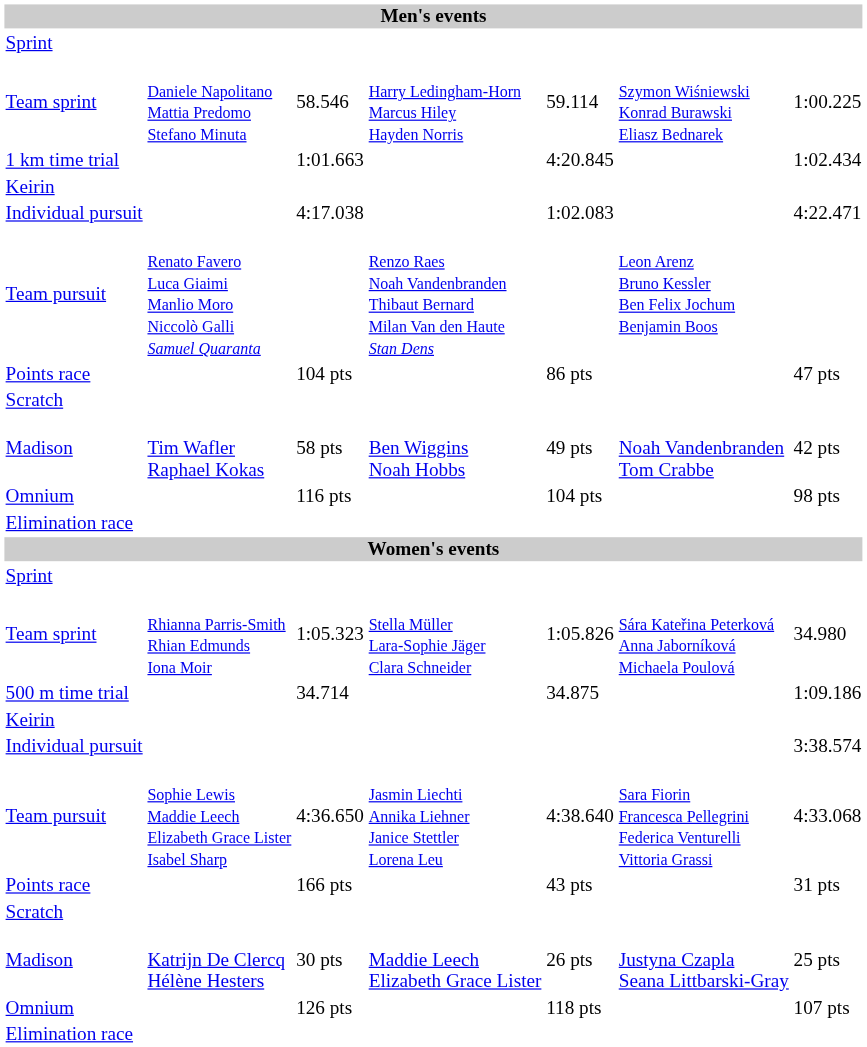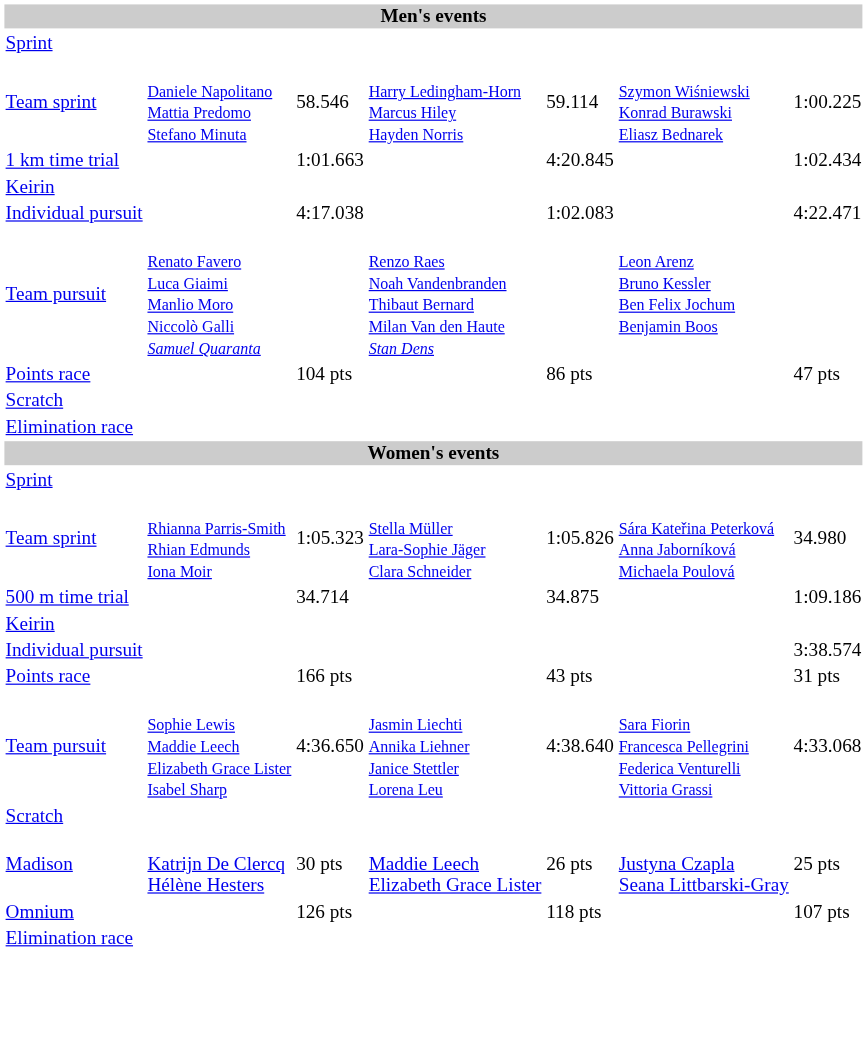- row: Madison | Tim Wafler Raphael Kokas | 58 pts | Ben Wiggins Noah Hobbs | 49 pts | Noah Vandenbranden Tom Crabbe | 42 pts
- row: Omnium | 116 pts | 104 pts | 98 pts
rows swapped: 4:36.650 <-> 166 pts
